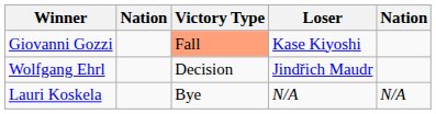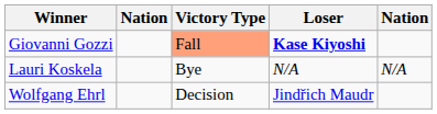Giovanni Gozzi | Loser: normal -> bold
rows swapped: Wolfgang Ehrl <-> Lauri Koskela
